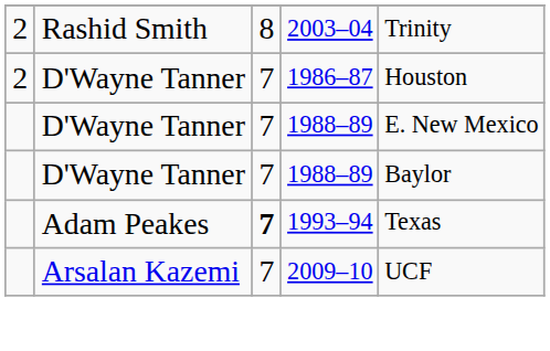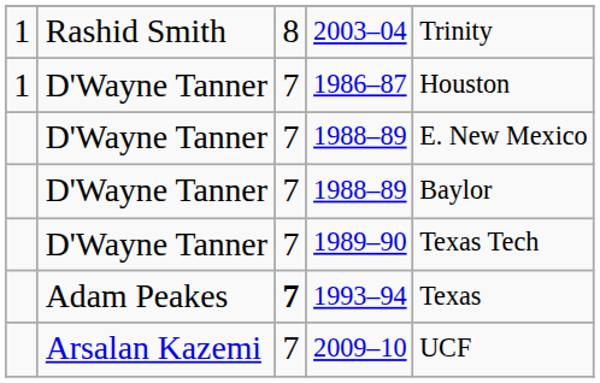2003–04 | column 1: 2 -> 1
1986–87 | column 1: 2 -> 1
+ row: D'Wayne Tanner | 7 | 1989–90 | Texas Tech
